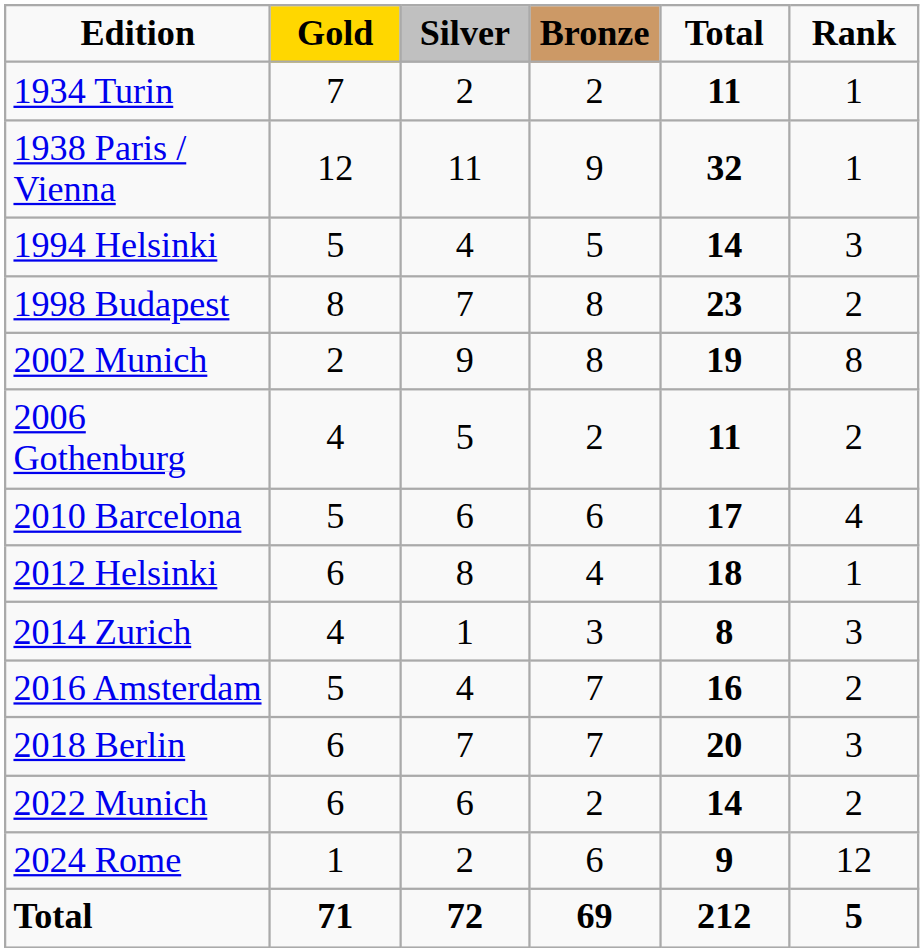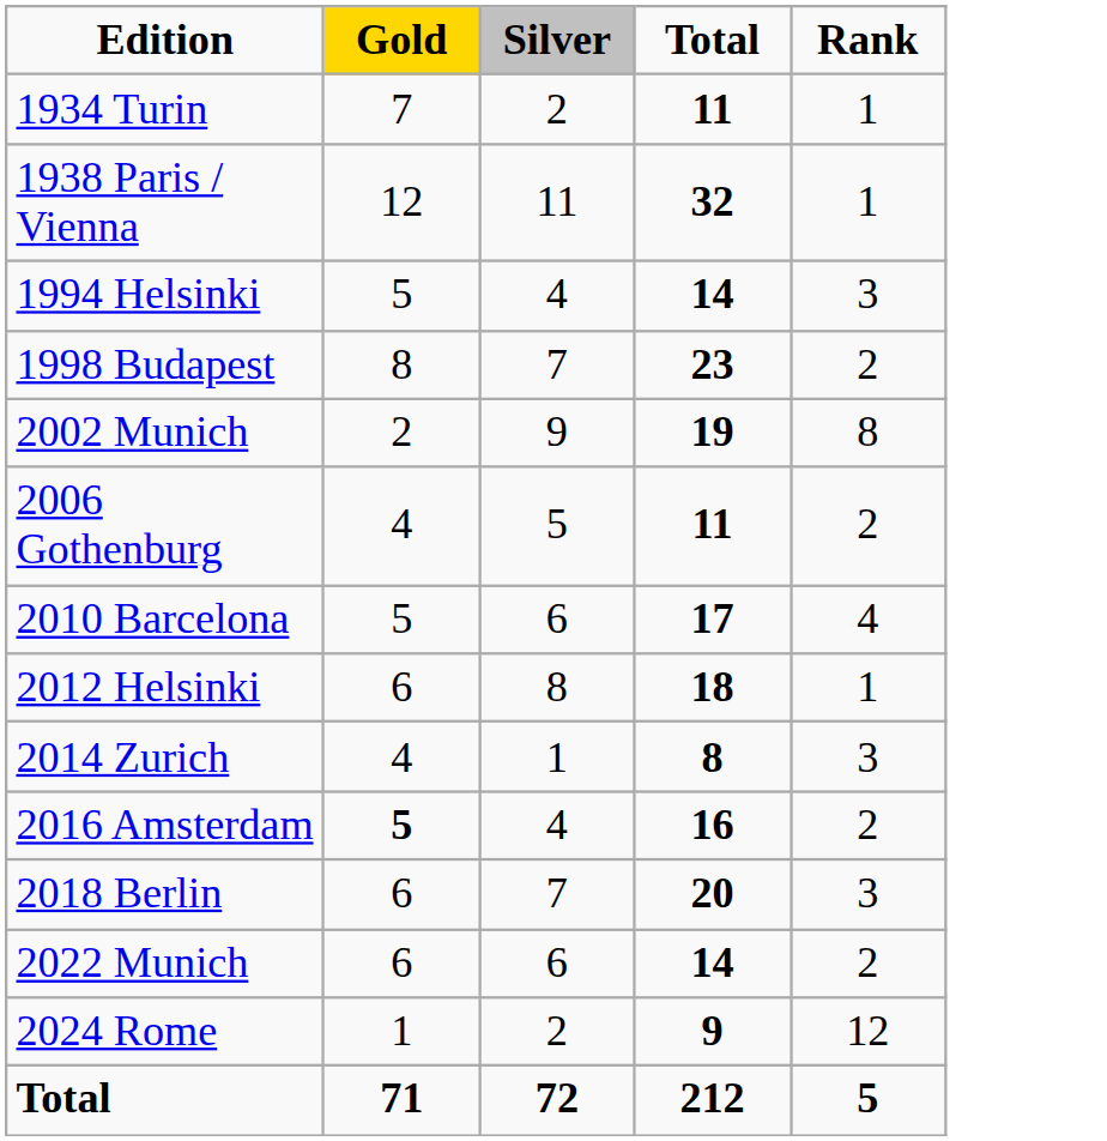- column: Bronze | 2 | 9 | 5 | 8 | 8 | 2 | 6 | 4 | 3 | 7 | 7 | 2 | 6 | 69
2016 Amsterdam | Gold: normal -> bold
